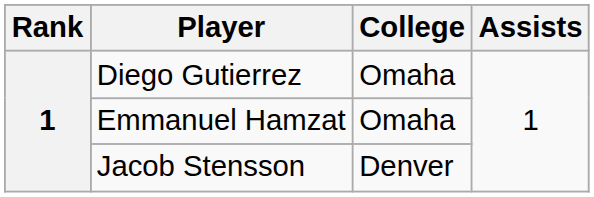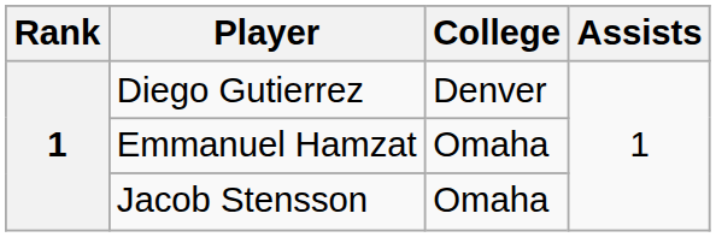Diego Gutierrez | College: Omaha -> Denver
Jacob Stensson | College: Denver -> Omaha
